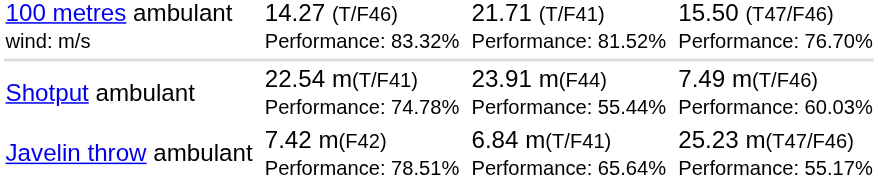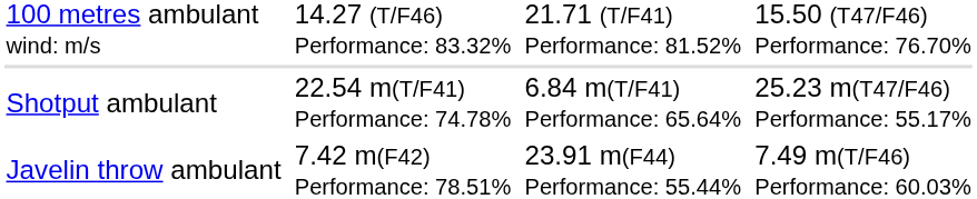Shotput ambulant | column 5: 23.91 m(F44) Performance: 55.44% -> 6.84 m(T/F41) Performance: 65.64%
Shotput ambulant | column 7: 7.49 m(T/F46) Performance: 60.03% -> 25.23 m(T47/F46) Performance: 55.17%
Javelin throw ambulant | column 5: 6.84 m(T/F41) Performance: 65.64% -> 23.91 m(F44) Performance: 55.44%
Javelin throw ambulant | column 7: 25.23 m(T47/F46) Performance: 55.17% -> 7.49 m(T/F46) Performance: 60.03%
